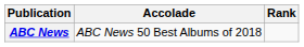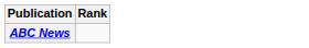- column: Accolade | ABC News 50 Best Albums of 2018
